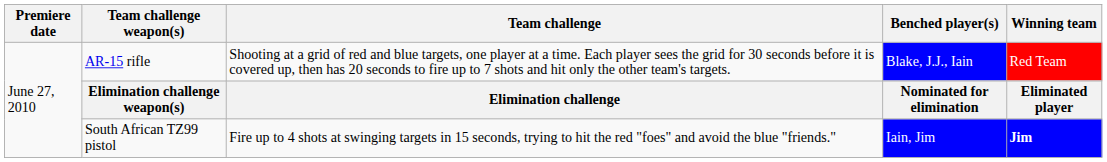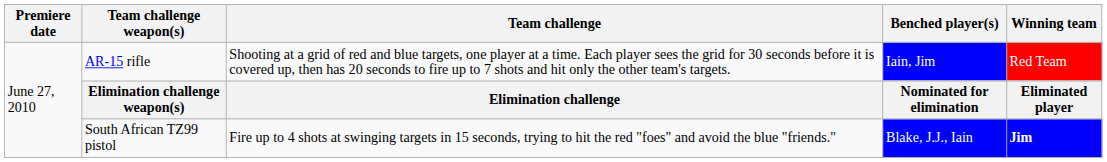AR-15 rifle | Benched player(s): Blake, J.J., Iain -> Iain, Jim
South African TZ99 pistol | Benched player(s): Iain, Jim -> Blake, J.J., Iain
